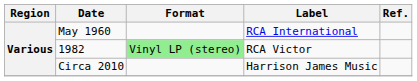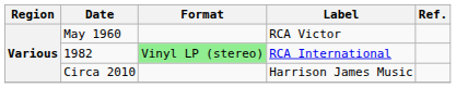May 1960 | Label: RCA International -> RCA Victor
1982 | Label: RCA Victor -> RCA International
